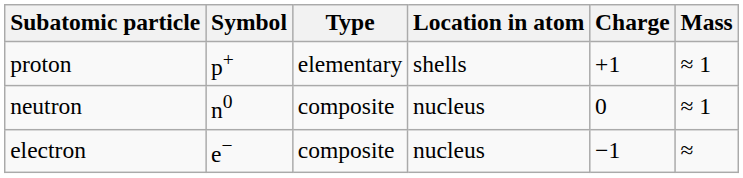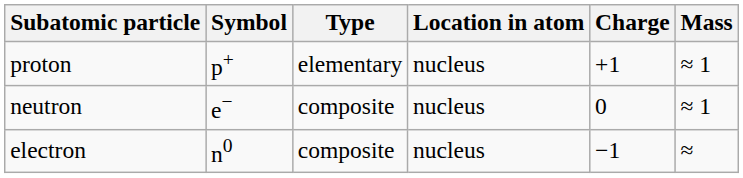proton | Location in atom: shells -> nucleus
neutron | Symbol: n0 -> e−
electron | Symbol: e− -> n0
